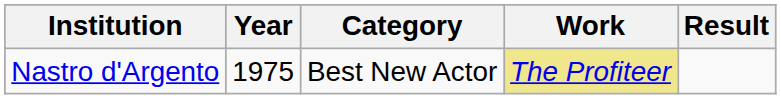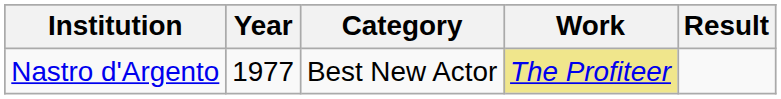Nastro d'Argento | Year: 1975 -> 1977
